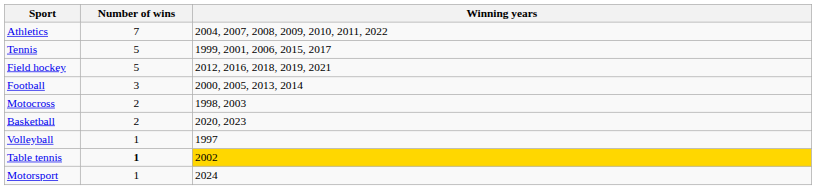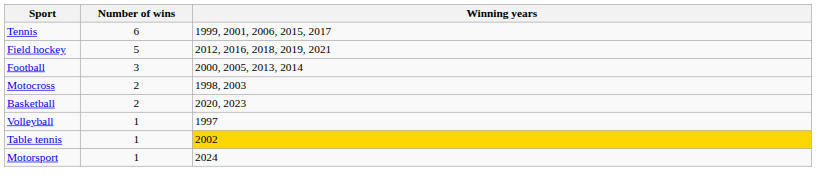- row: Athletics | 7 | 2004, 2007, 2008, 2009, 2010, 2011, 2022
Tennis | Number of wins: 5 -> 6
Table tennis | Number of wins: bold -> normal
